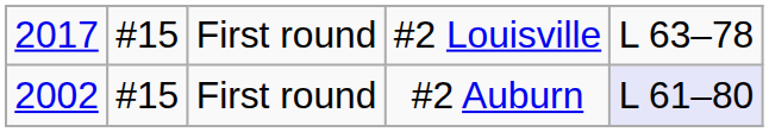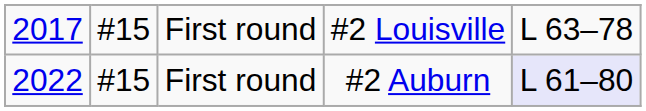First round / #2 Auburn | column 1: 2002 -> 2022
